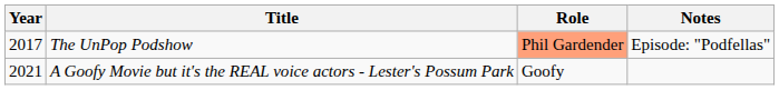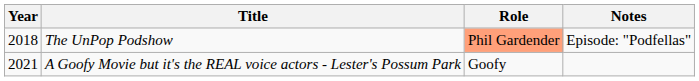The UnPop Podshow | Year: 2017 -> 2018
